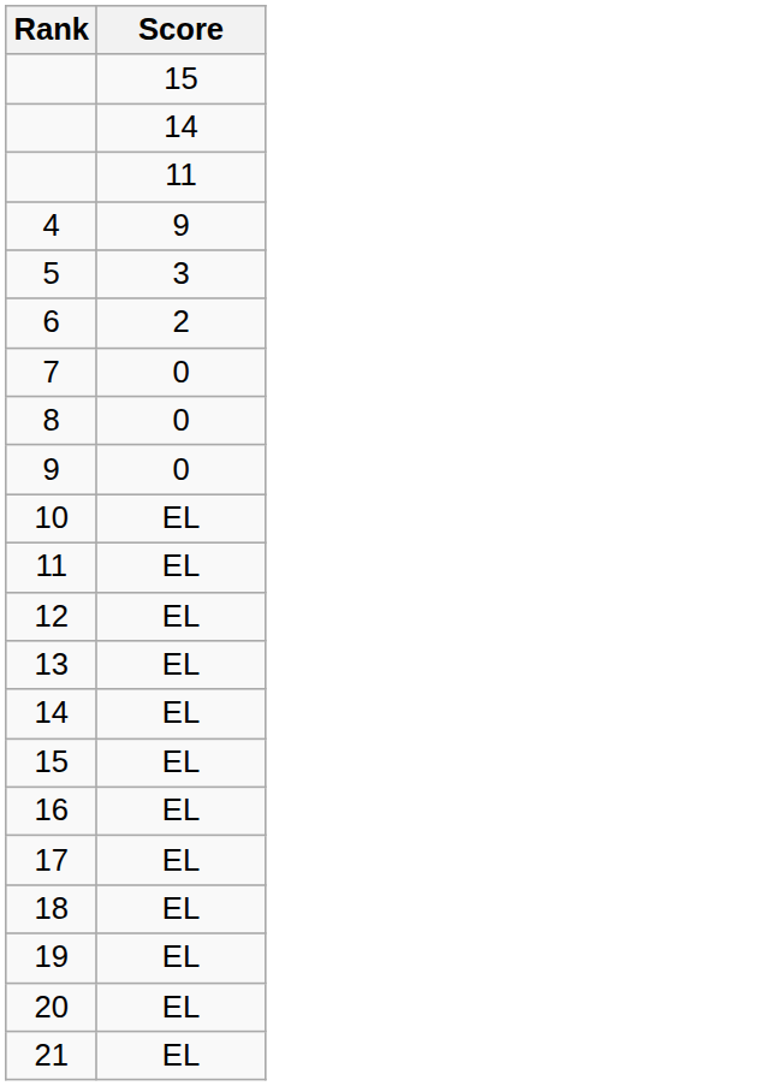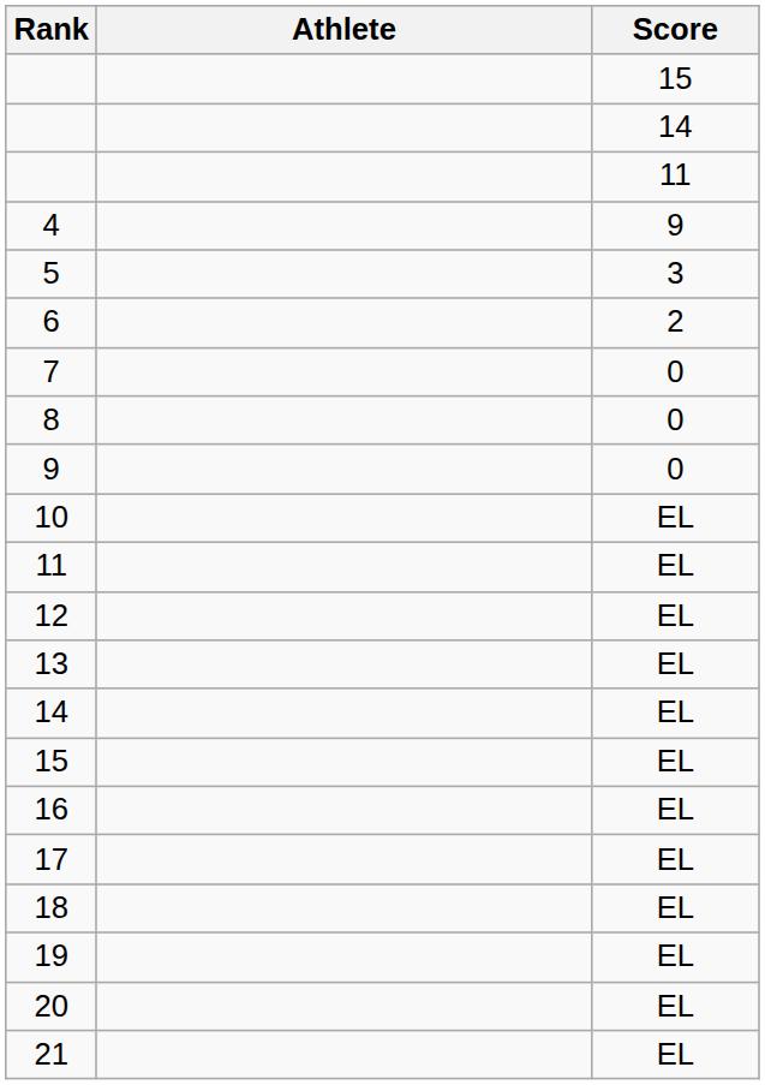+ column: Athlete
